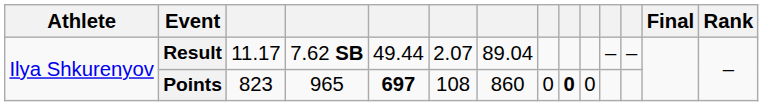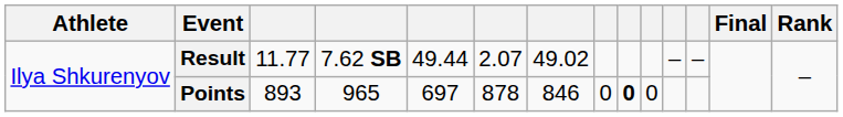Result | column 3: 11.17 -> 11.77
Result | column 7: 89.04 -> 49.02
Points | column 3: 823 -> 893
Points | column 5: bold -> normal
Points | column 6: 108 -> 878
Points | column 7: 860 -> 846
